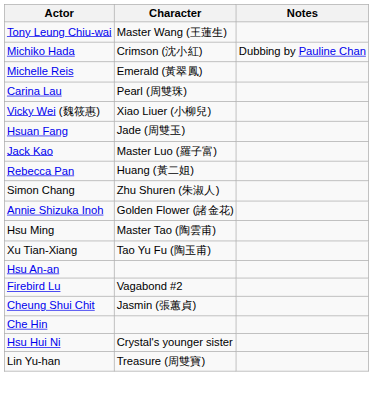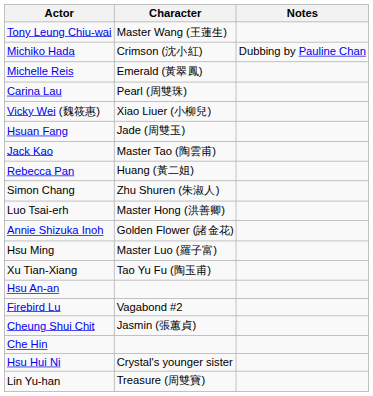Jack Kao | Character: Master Luo (羅子富) -> Master Tao (陶雲甫)
+ row: Luo Tsai-erh | Master Hong (洪善卿)
Hsu Ming | Character: Master Tao (陶雲甫) -> Master Luo (羅子富)
